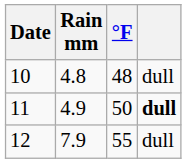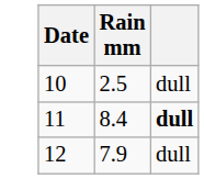- column: °F | 48 | 50 | 55
10 | Rain mm: 4.8 -> 2.5
11 | Rain mm: 4.9 -> 8.4
